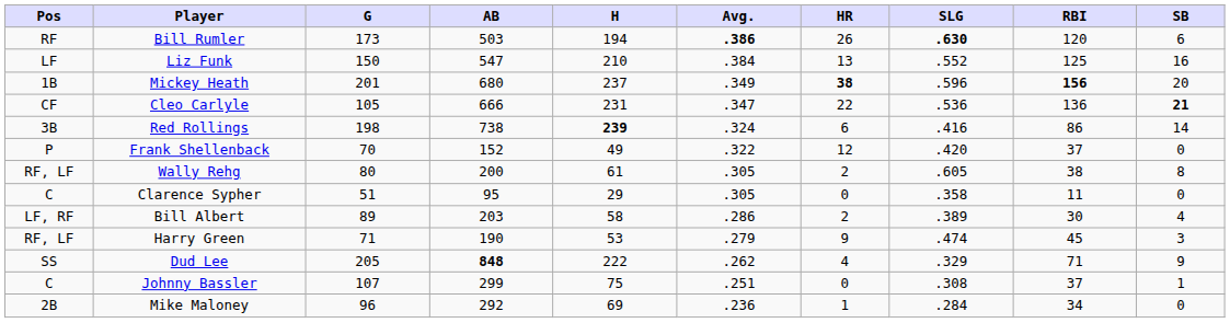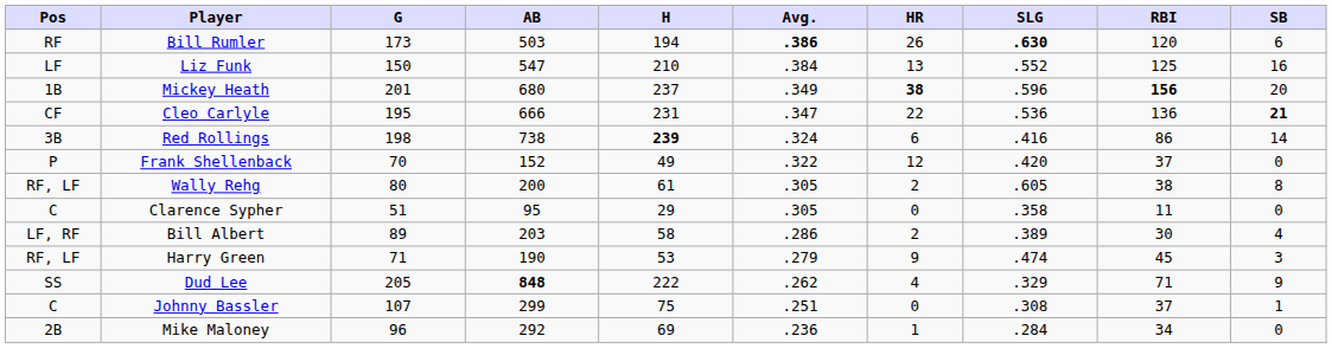Cleo Carlyle | G: 105 -> 195
